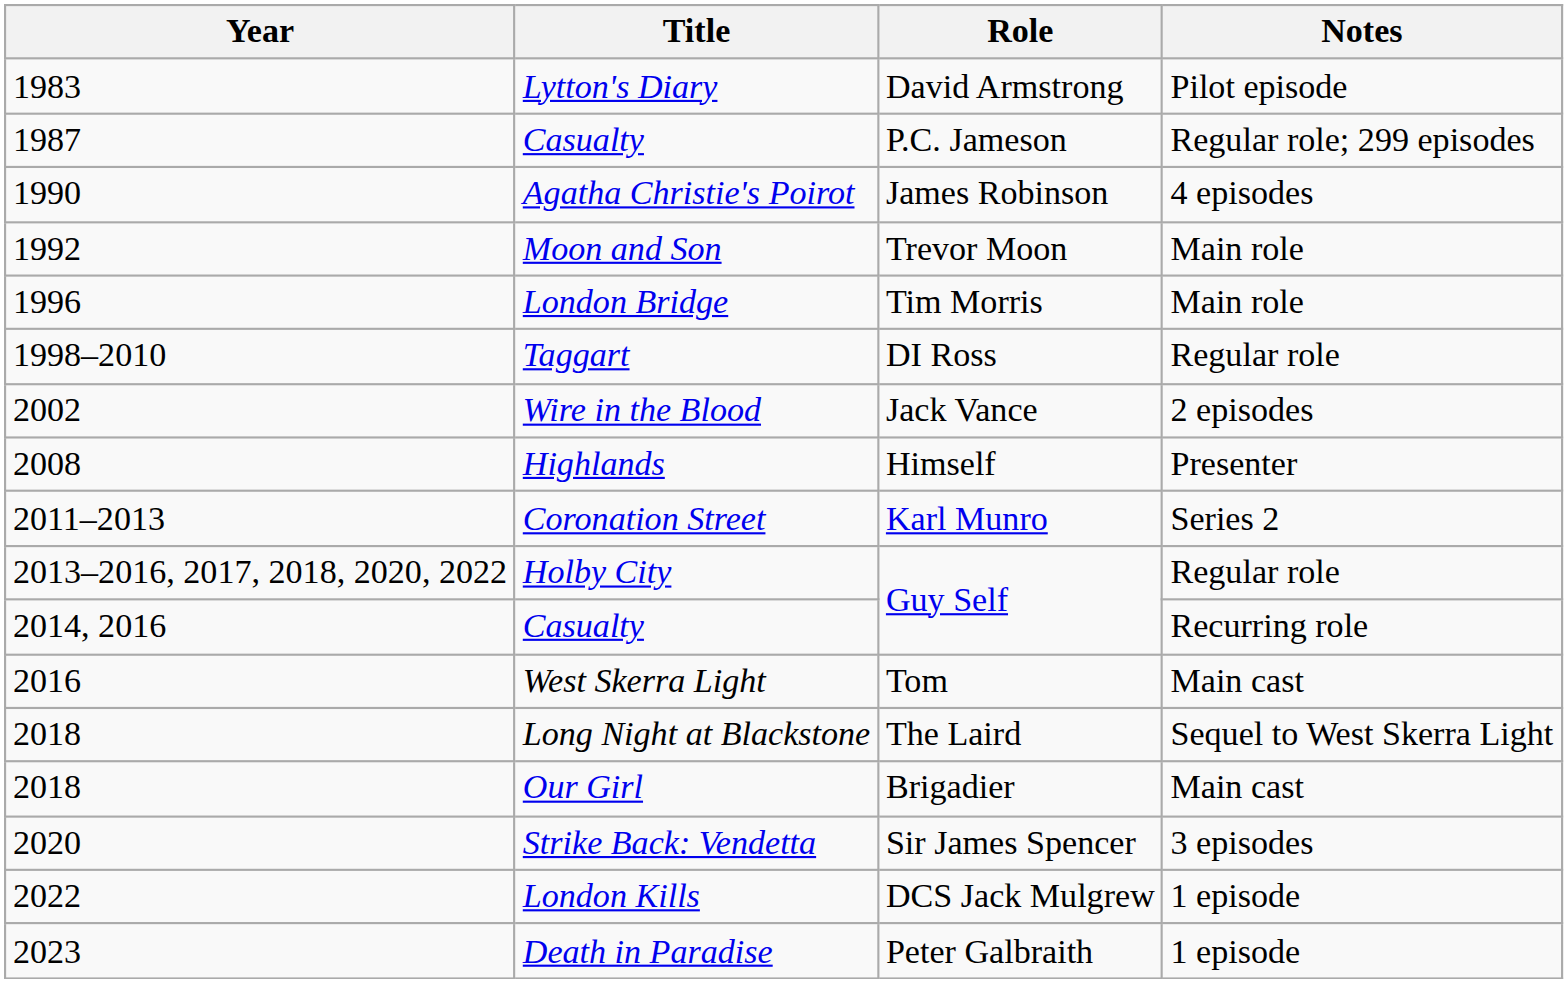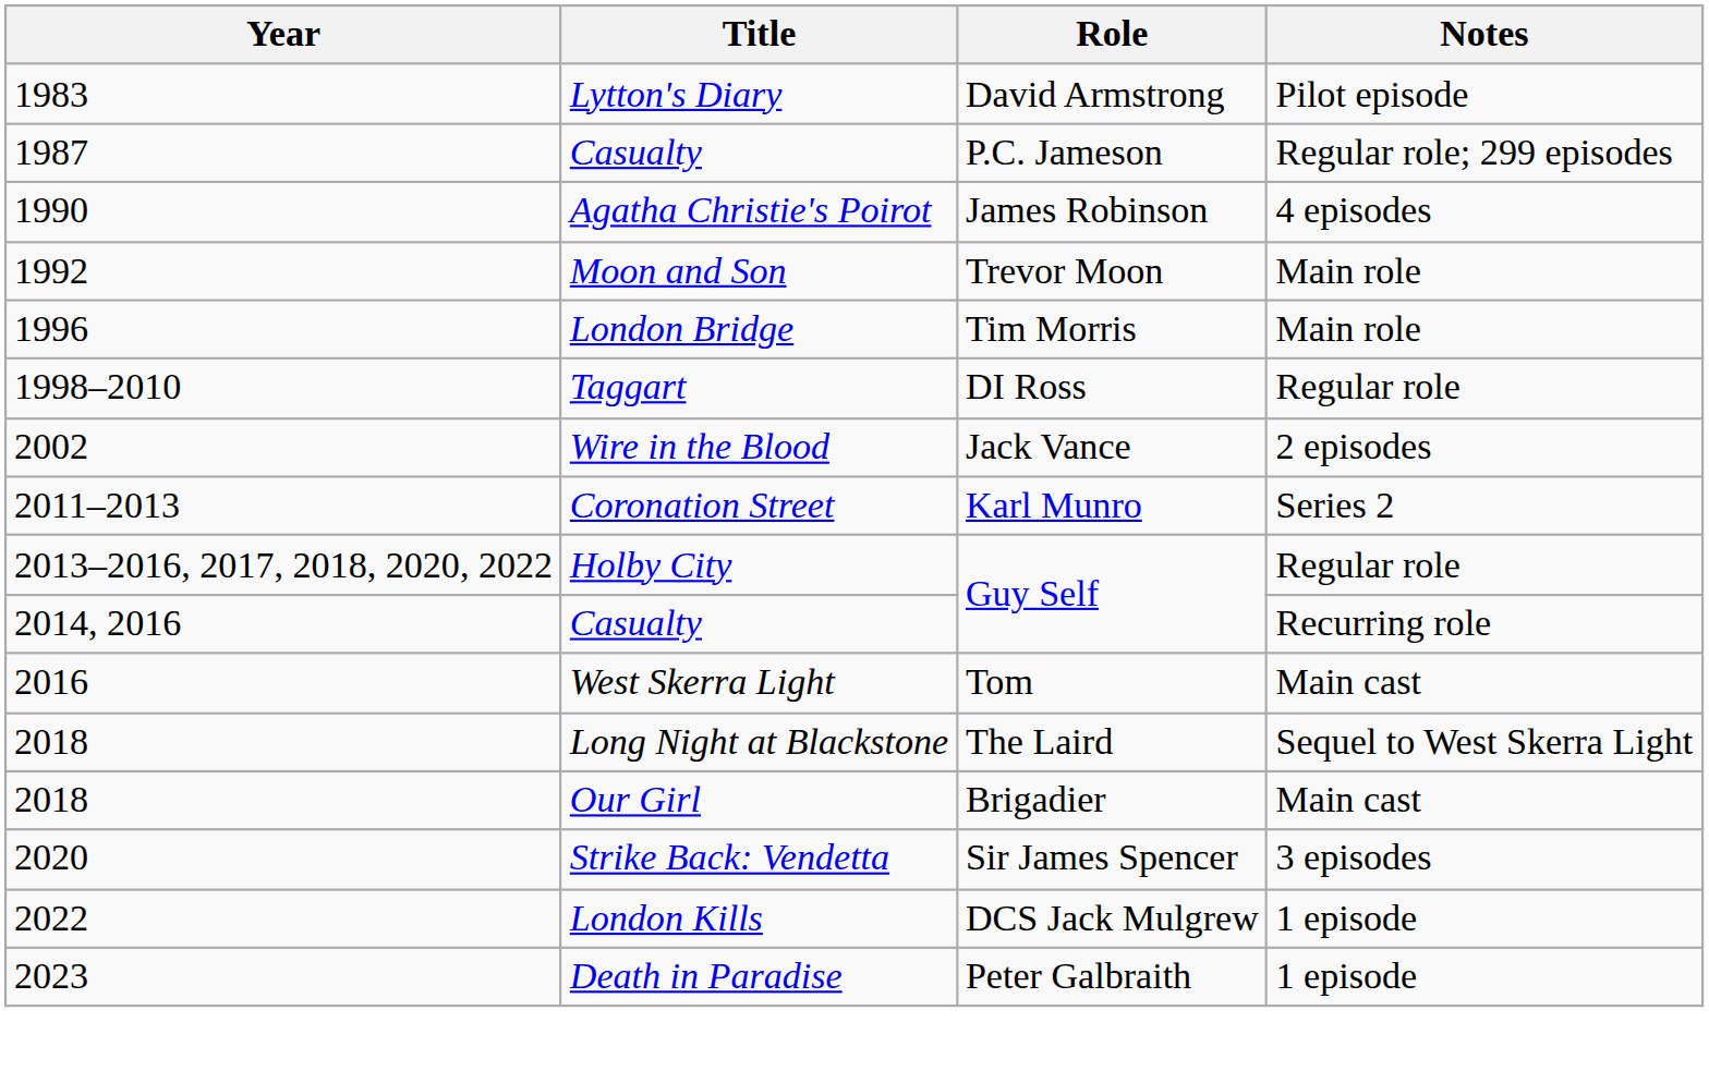- row: 2008 | Highlands | Himself | Presenter
